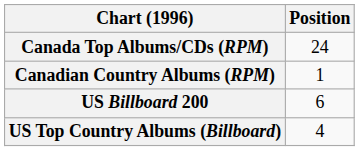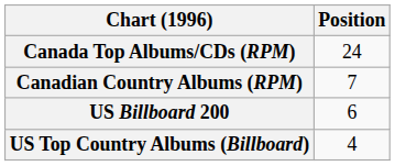Canadian Country Albums (RPM) | Position: 1 -> 7
